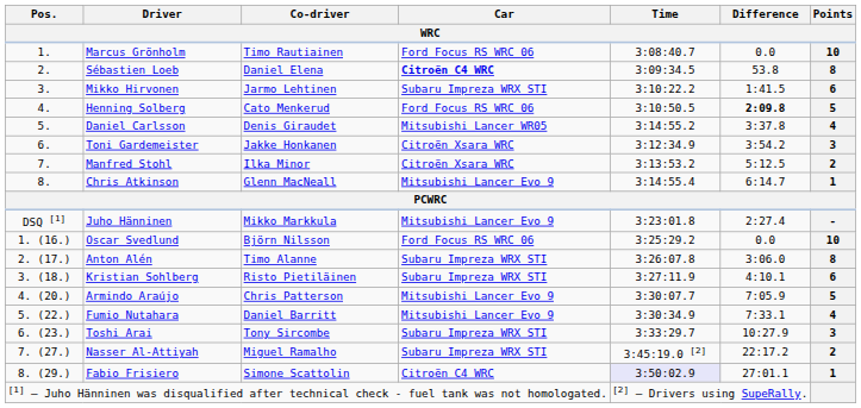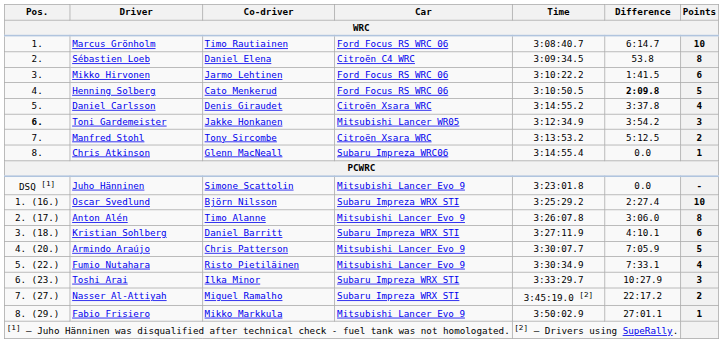Marcus Grönholm | Difference: 0.0 -> 6:14.7
Sébastien Loeb | Car: bold -> normal
Mikko Hirvonen | Car: Subaru Impreza WRX STI -> Ford Focus RS WRC 06
Daniel Carlsson | Car: Mitsubishi Lancer WR05 -> Citroën Xsara WRC
Toni Gardemeister | Pos.: normal -> bold
Toni Gardemeister | Car: Citroën Xsara WRC -> Mitsubishi Lancer WR05
Manfred Stohl | Co-driver: Ilka Minor -> Tony Sircombe
Chris Atkinson | Car: Mitsubishi Lancer Evo 9 -> Subaru Impreza WRC06
Chris Atkinson | Difference: 6:14.7 -> 0.0
Juho Hänninen | Co-driver: Mikko Markkula -> Simone Scattolin
Juho Hänninen | Difference: 2:27.4 -> 0.0
Oscar Svedlund | Car: Ford Focus RS WRC 06 -> Subaru Impreza WRX STI
Oscar Svedlund | Difference: 0.0 -> 2:27.4
Anton Alén | Car: Subaru Impreza WRX STI -> Mitsubishi Lancer Evo 9
Kristian Sohlberg | Co-driver: Risto Pietiläinen -> Daniel Barritt
Fumio Nutahara | Co-driver: Daniel Barritt -> Risto Pietiläinen
Toshi Arai | Co-driver: Tony Sircombe -> Ilka Minor
Fabio Frisiero | Co-driver: Simone Scattolin -> Mikko Markkula
Fabio Frisiero | Car: Citroën C4 WRC -> Mitsubishi Lancer Evo 9
Fabio Frisiero | Time: lavender background -> no background
